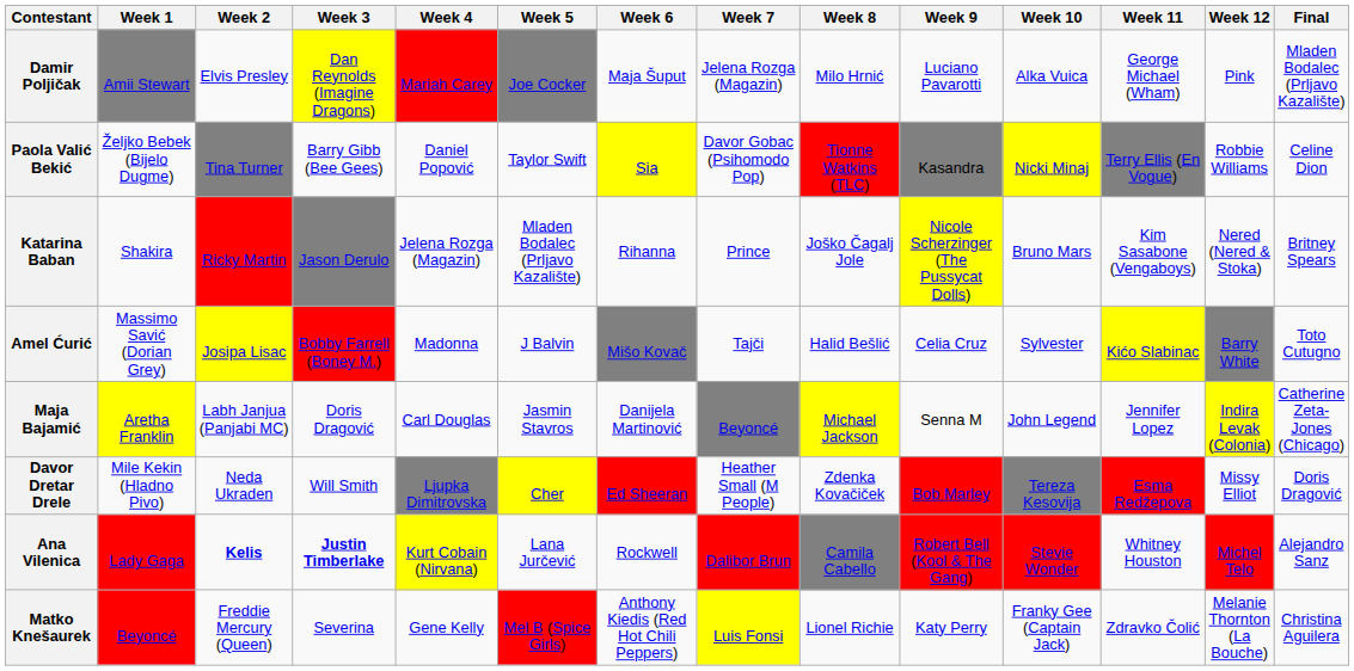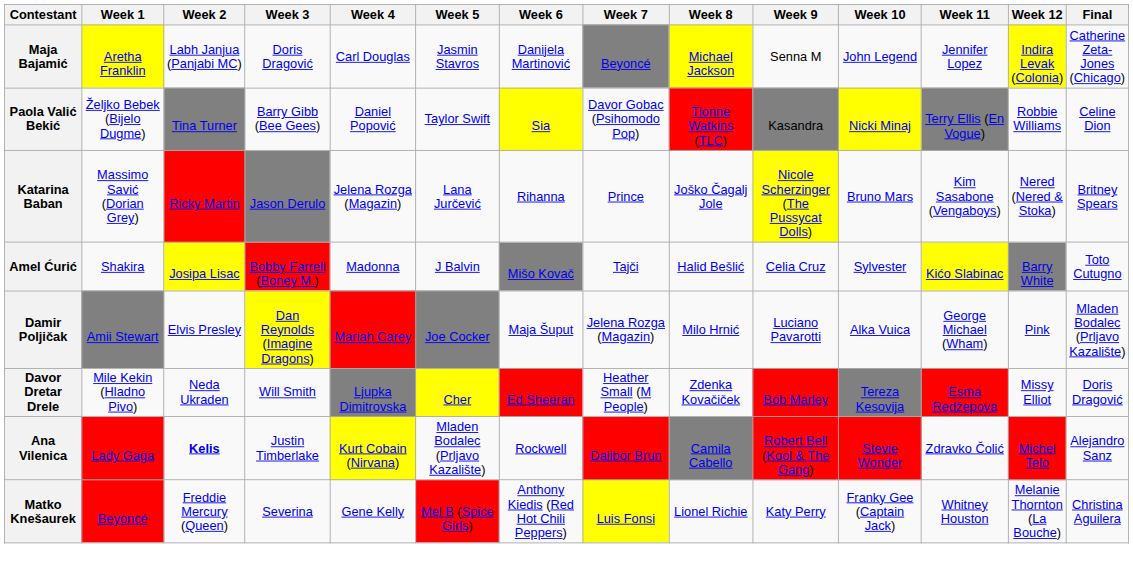rows swapped: Maja Bajamić <-> Damir Poljičak
Katarina Baban | Week 1: Shakira -> Massimo Savić (Dorian Grey)
Katarina Baban | Week 5: Mladen Bodalec (Prljavo Kazalište) -> Lana Jurčević
Amel Ćurić | Week 1: Massimo Savić (Dorian Grey) -> Shakira
Ana Vilenica | Week 3: bold -> normal
Ana Vilenica | Week 5: Lana Jurčević -> Mladen Bodalec (Prljavo Kazalište)
Ana Vilenica | Week 11: Whitney Houston -> Zdravko Čolić
Matko Knešaurek | Week 11: Zdravko Čolić -> Whitney Houston
